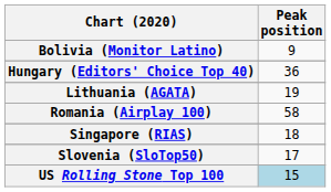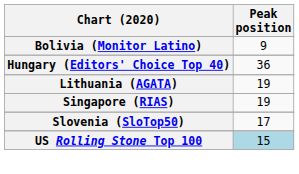- row: Romania (Airplay 100) | 58
Singapore (RIAS) | Peak position: 18 -> 19
